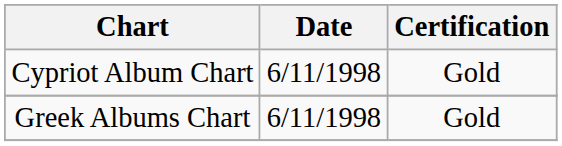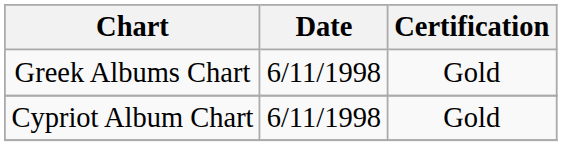rows swapped: Greek Albums Chart <-> Cypriot Album Chart
